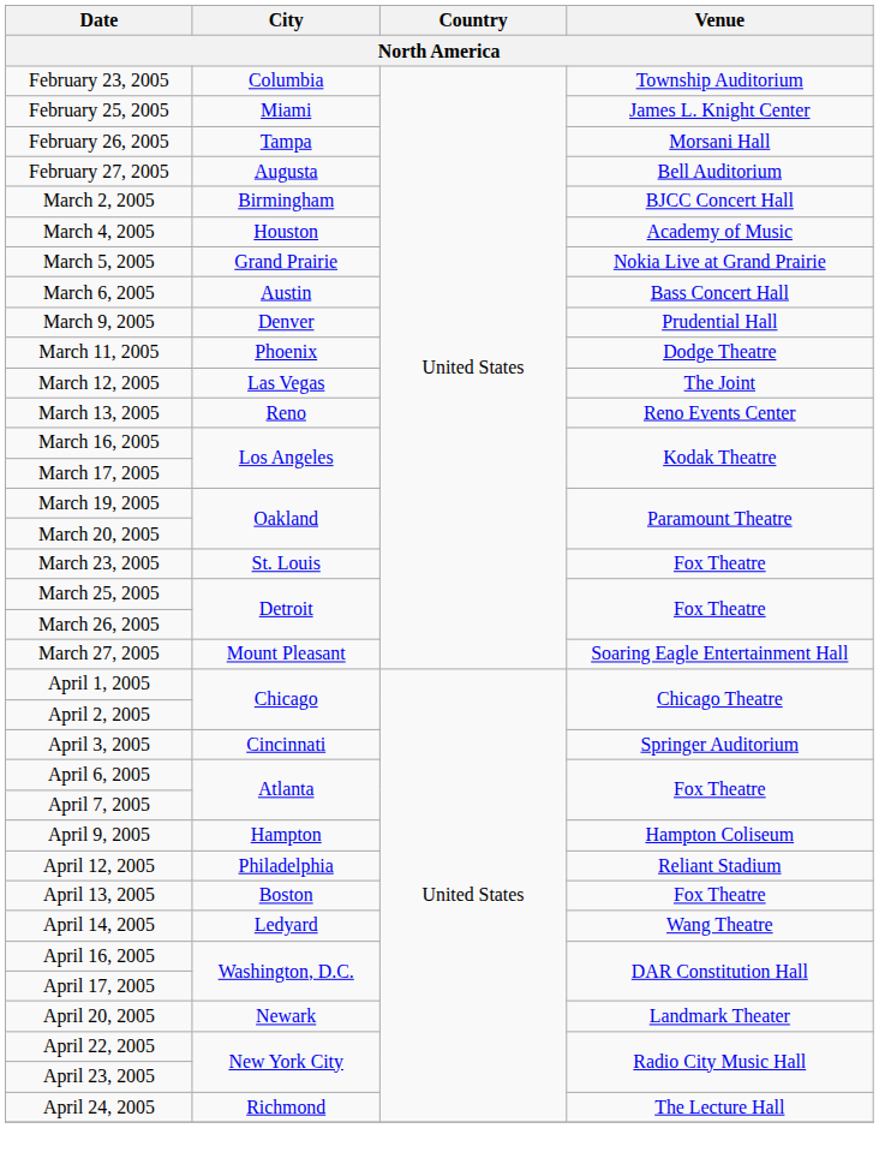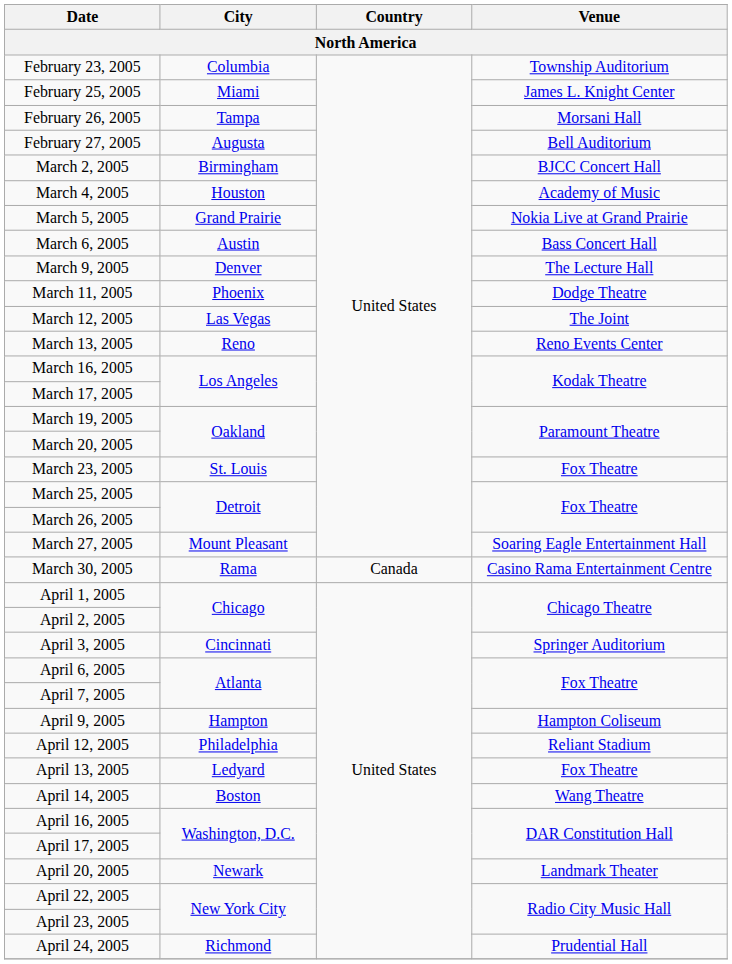March 9, 2005 | Venue: Prudential Hall -> The Lecture Hall
+ row: March 30, 2005 | Rama | Canada | Casino Rama Entertainment Centre
April 13, 2005 | City: Boston -> Ledyard
April 14, 2005 | City: Ledyard -> Boston
April 24, 2005 | Venue: The Lecture Hall -> Prudential Hall
